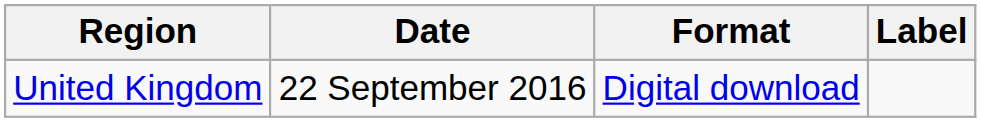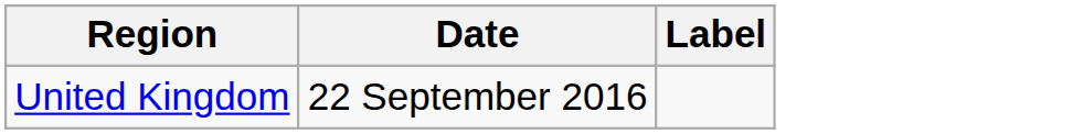- column: Format | Digital download
